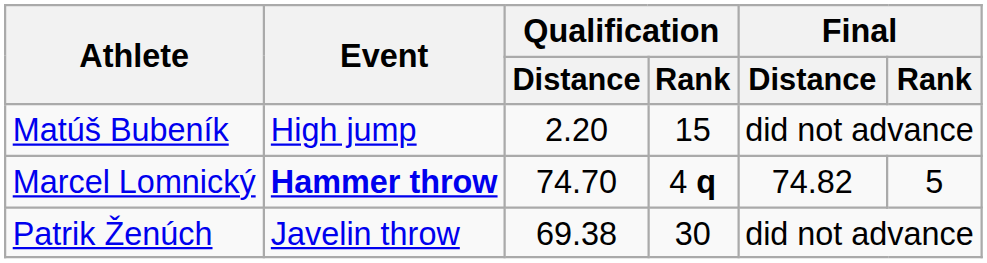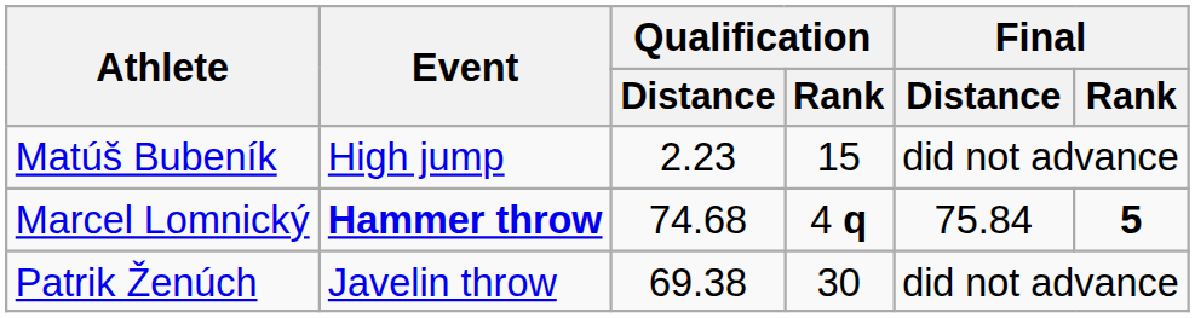Matúš Bubeník | Qualification / Distance: 2.20 -> 2.23
Marcel Lomnický | Qualification / Distance: 74.70 -> 74.68
Marcel Lomnický | Final / Distance: 74.82 -> 75.84
Marcel Lomnický | Final / Rank: normal -> bold
